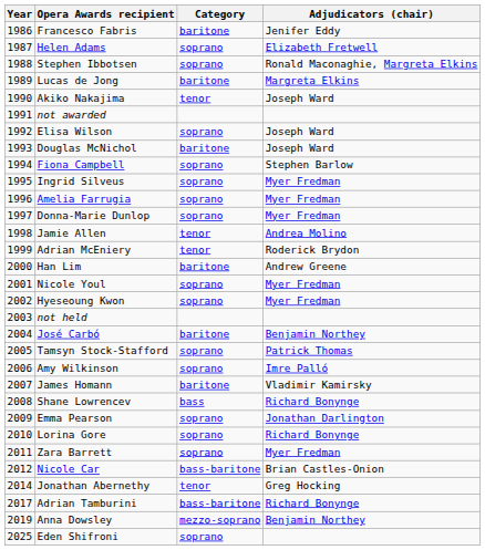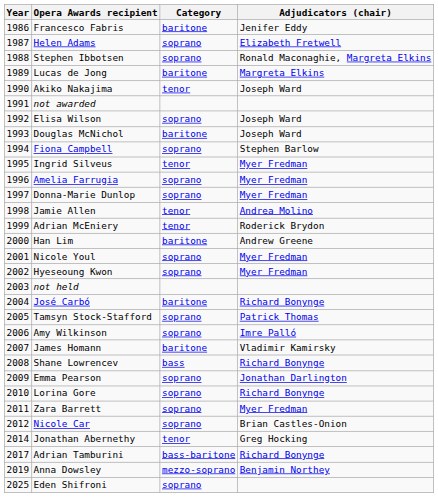Ingrid Silveus | Category: soprano -> tenor
José Carbó | Adjudicators (chair): Benjamin Northey -> Richard Bonynge
Nicole Car | Category: bass-baritone -> soprano
